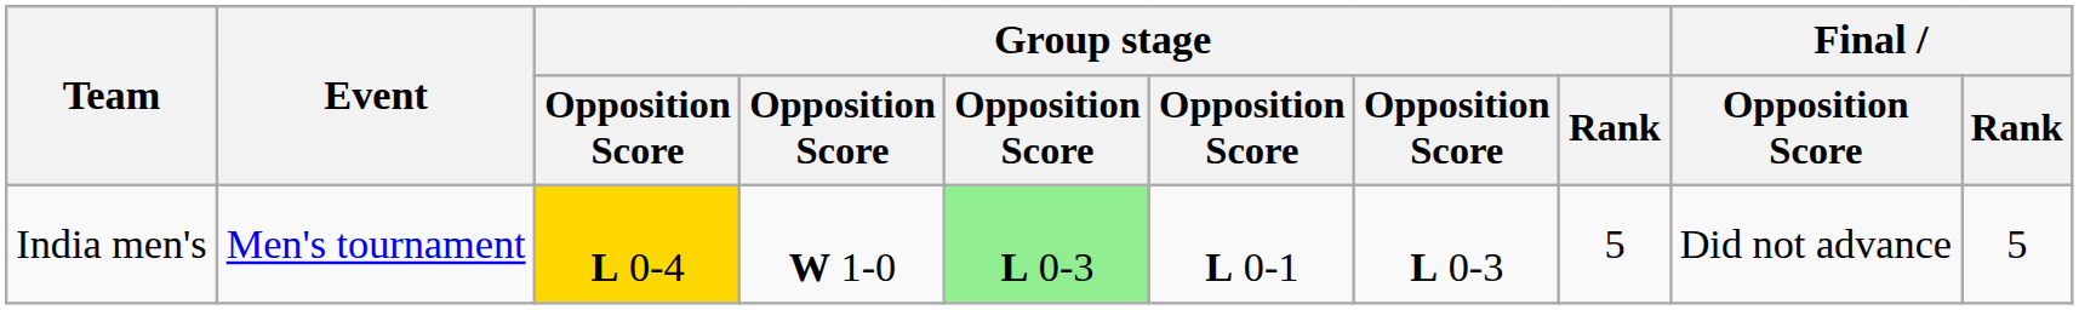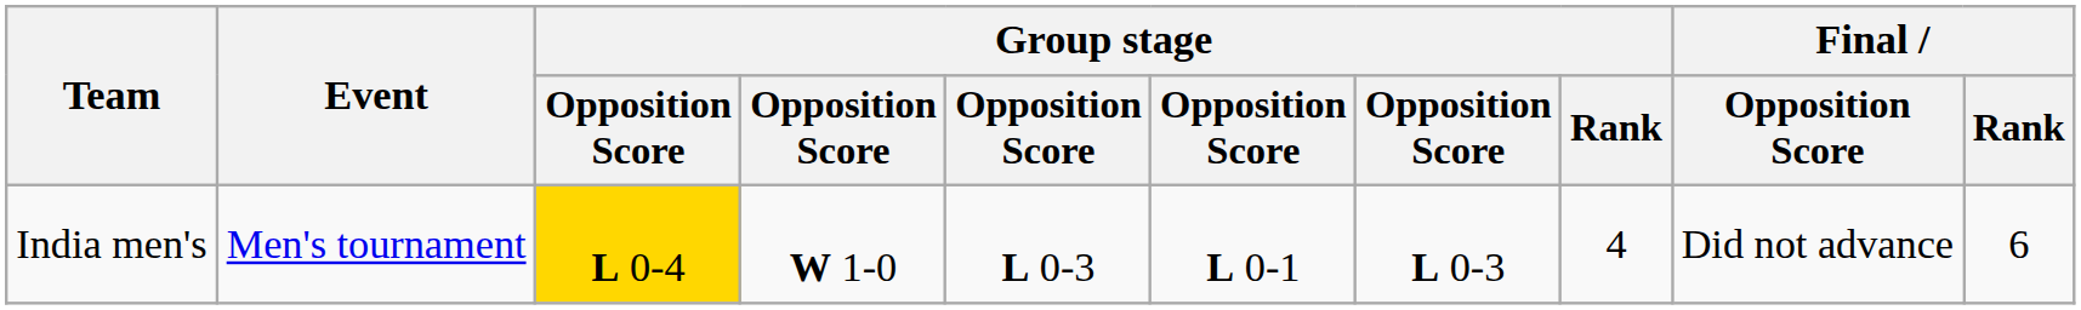India men's | column 5: lightgreen background -> no background
India men's | Group stage / Rank: 5 -> 4
India men's | Final / Rank: 5 -> 6
